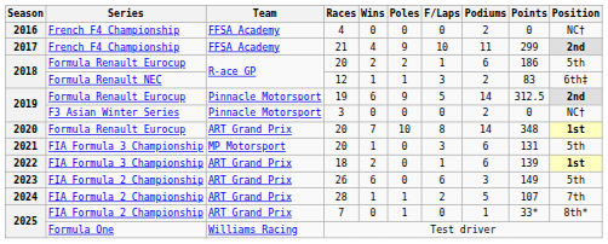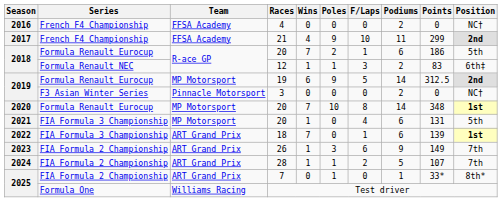2018 / 20 | Wins: 2 -> 7
19 | Team: Pinnacle Motorsport -> MP Motorsport
2020 / 20 | Team: ART Grand Prix -> MP Motorsport
2021 / 20 | F/Laps: 3 -> 4
18 | Wins: 2 -> 7
26 | Wins: 6 -> 1
26 | Poles: 0 -> 3
26 | Podiums: 3 -> 9
26 | Position: 5th -> 7th
